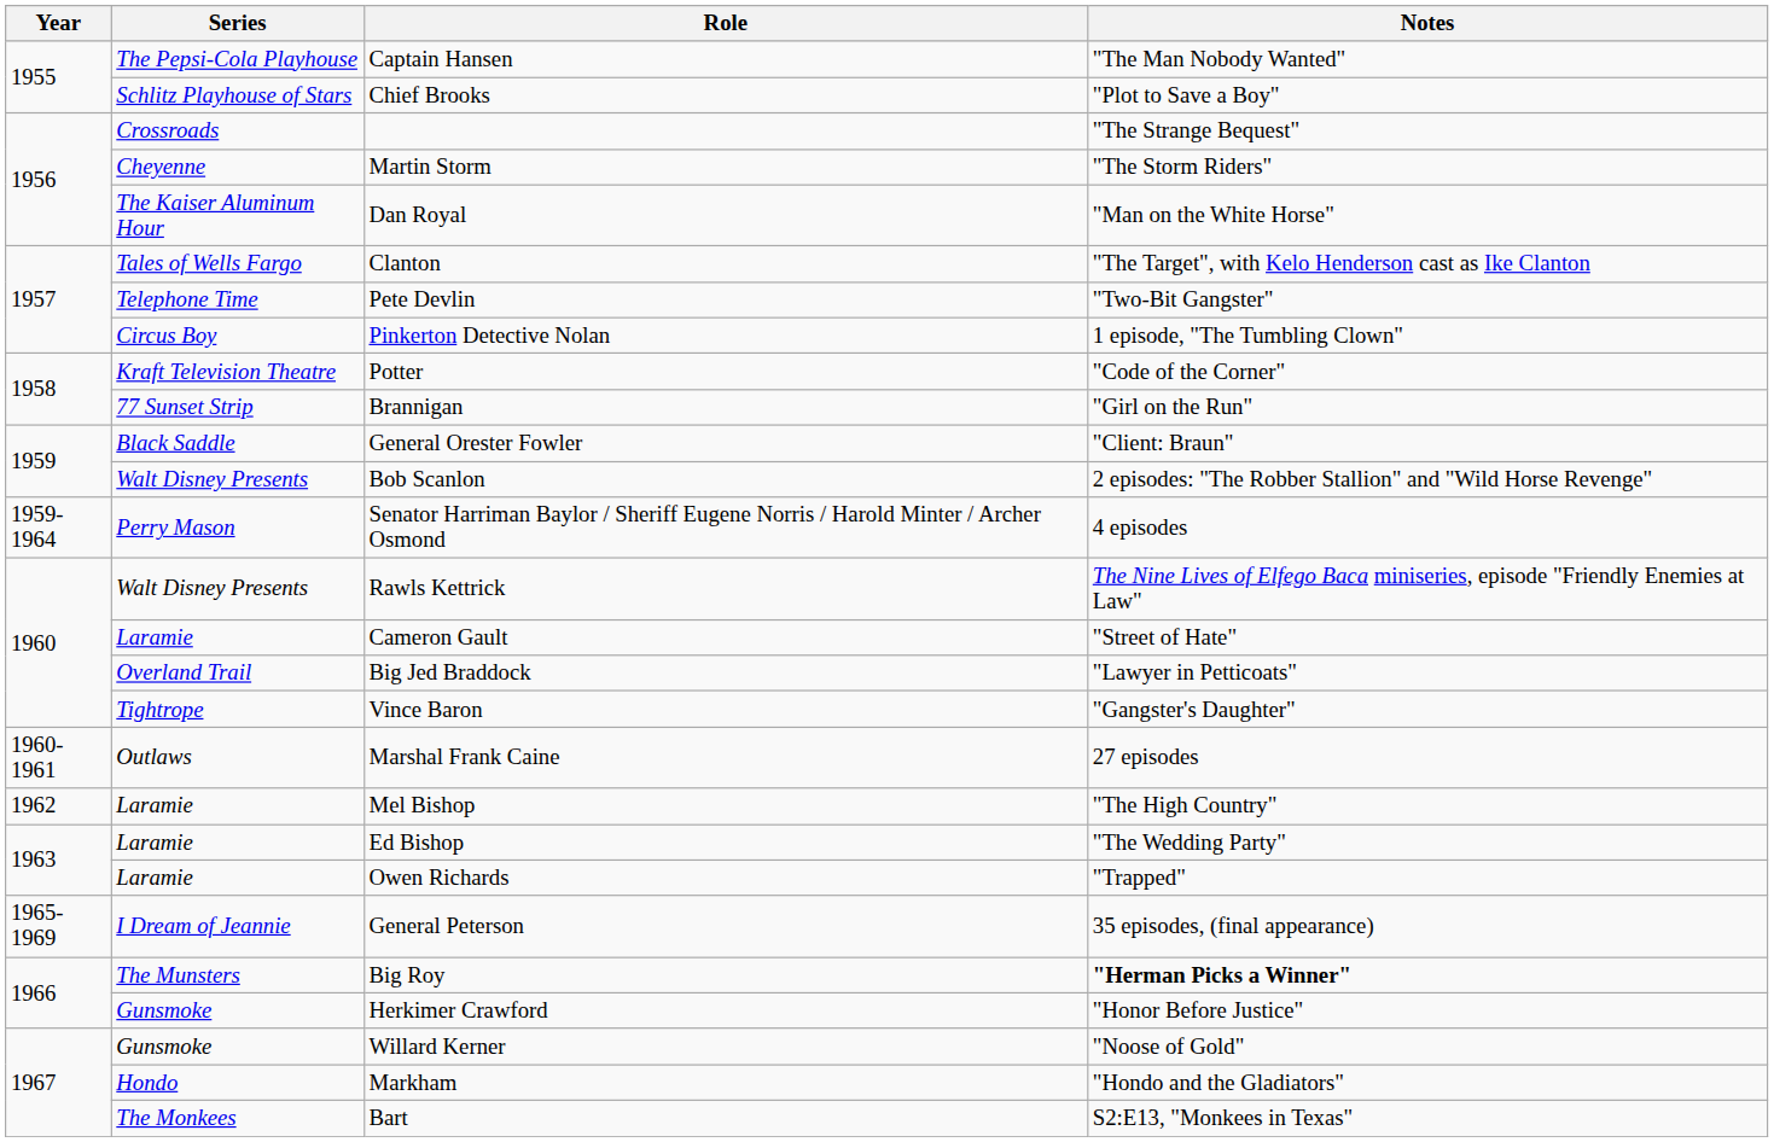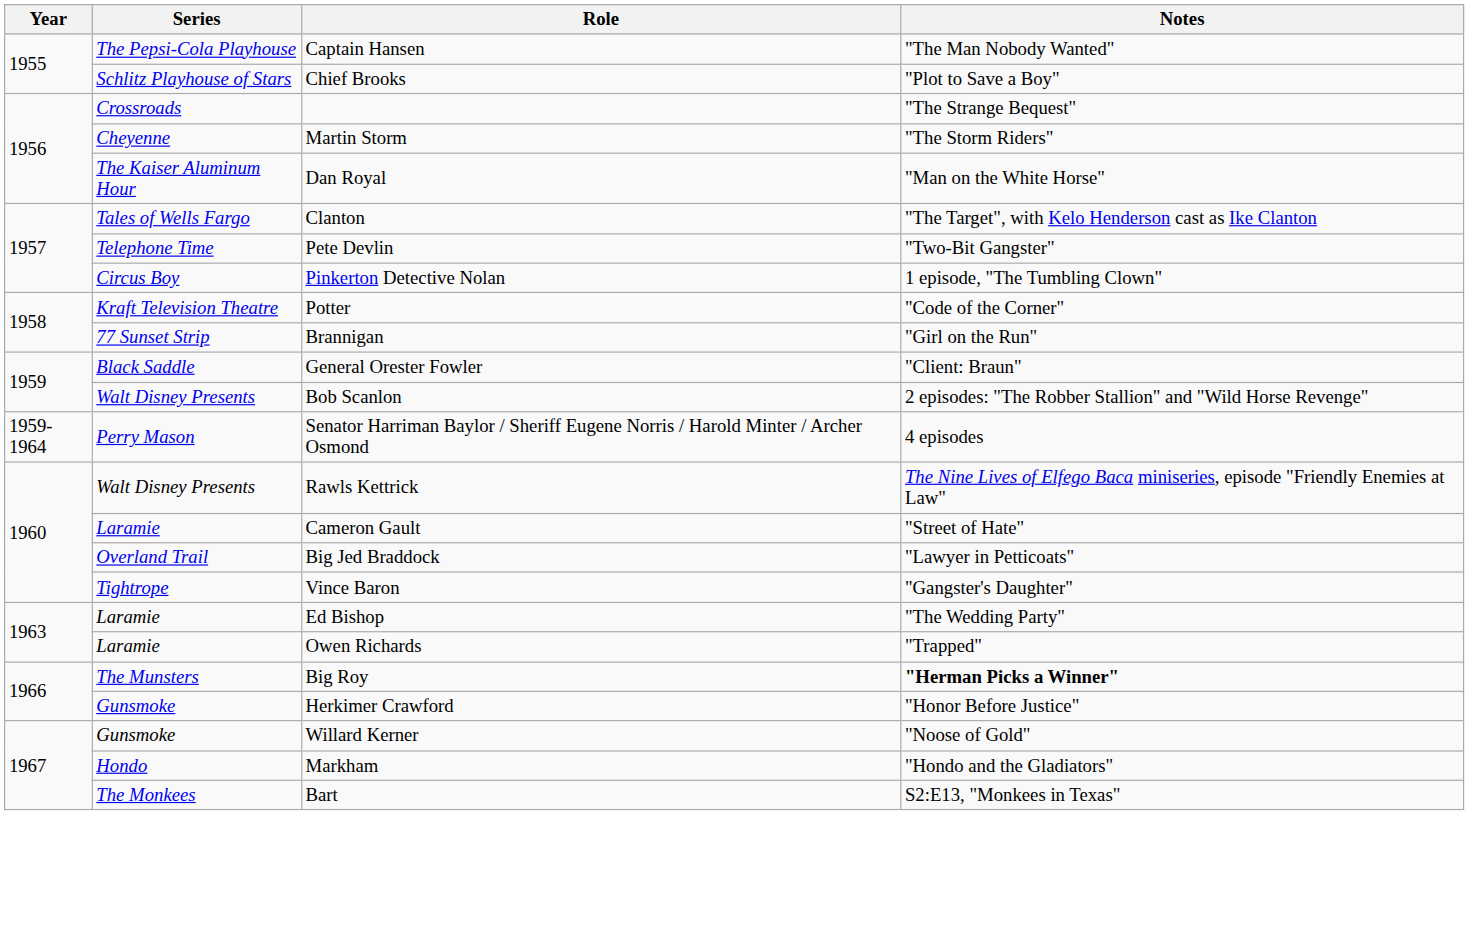- row: 1960-1961 | Outlaws | Marshal Frank Caine | 27 episodes
- row: 1962 | Laramie | Mel Bishop | "The High Country"
- row: 1965-1969 | I Dream of Jeannie | General Peterson | 35 episodes, (final appearance)
